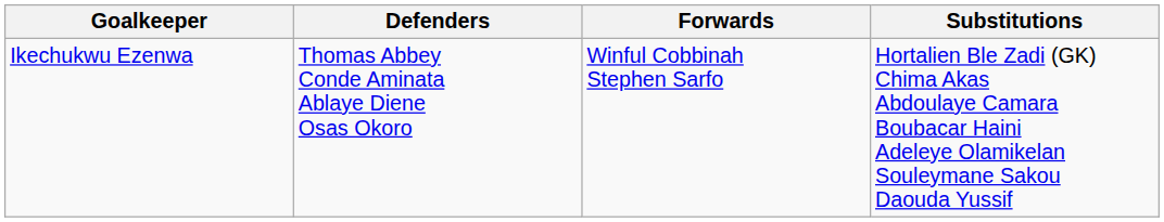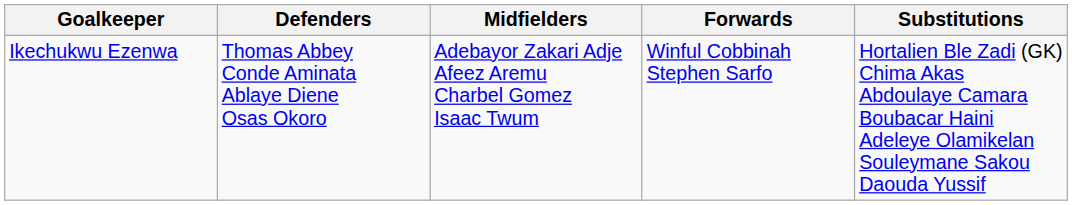+ column: Midfielders | Adebayor Zakari Adje Afeez Aremu Charbel Gomez Isaac Twum
